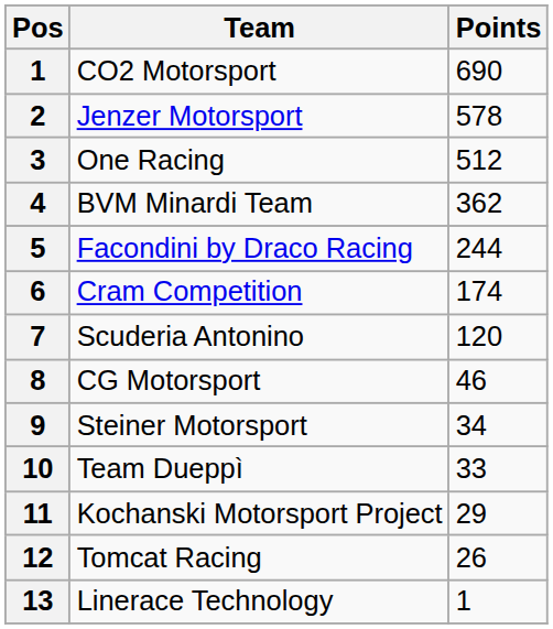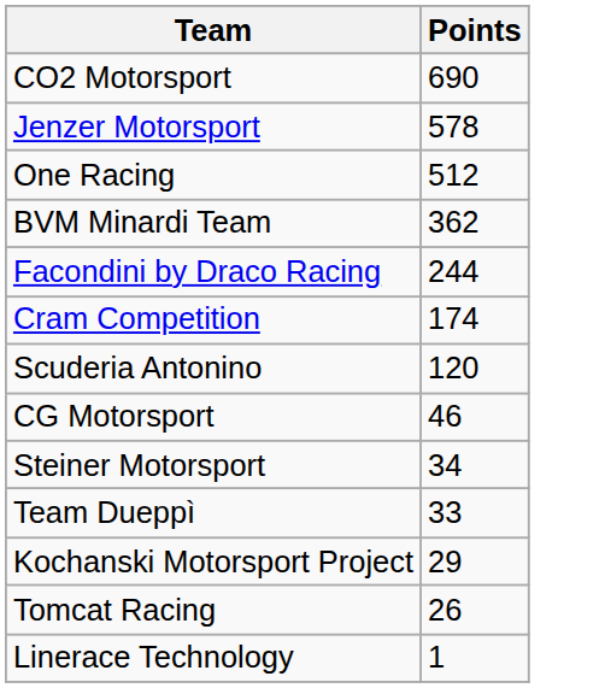- column: Pos | 1 | 2 | 3 | 4 | 5 | 6 | 7 | 8 | 9 | 10 | 11 | 12 | 13
